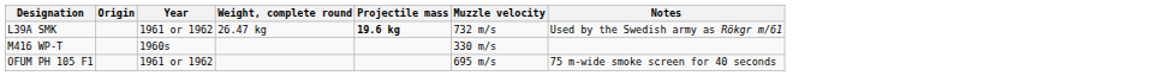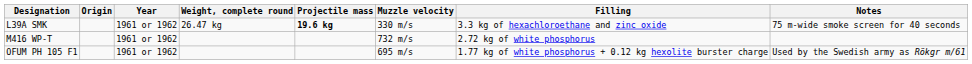+ column: Filling | 3.3 kg of hexachloroethane and zinc oxide | 2.72 kg of white phosphorus | 1.77 kg of white phosphorus + 0.12 kg hexolite burster charge
L39A SMK | Muzzle velocity: 732 m/s -> 330 m/s
L39A SMK | Notes: Used by the Swedish army as Rökgr m/61 -> 75 m-wide smoke screen for 40 seconds
M416 WP-T | Year: 1960s -> 1961 or 1962
M416 WP-T | Muzzle velocity: 330 m/s -> 732 m/s
OFUM PH 105 F1 | Notes: 75 m-wide smoke screen for 40 seconds -> Used by the Swedish army as Rökgr m/61
